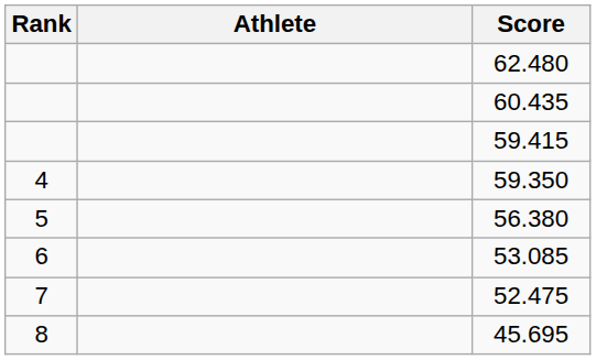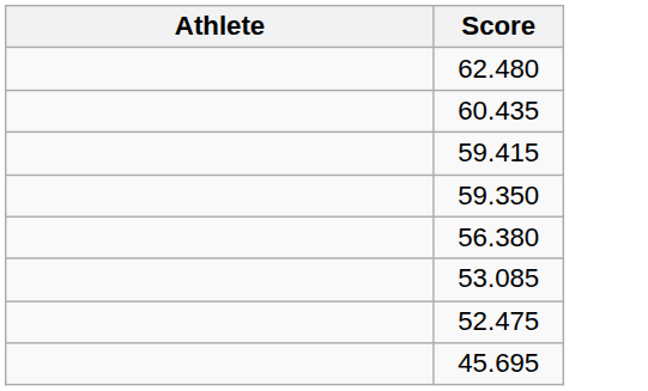- column: Rank | 4 | 5 | 6 | 7 | 8
